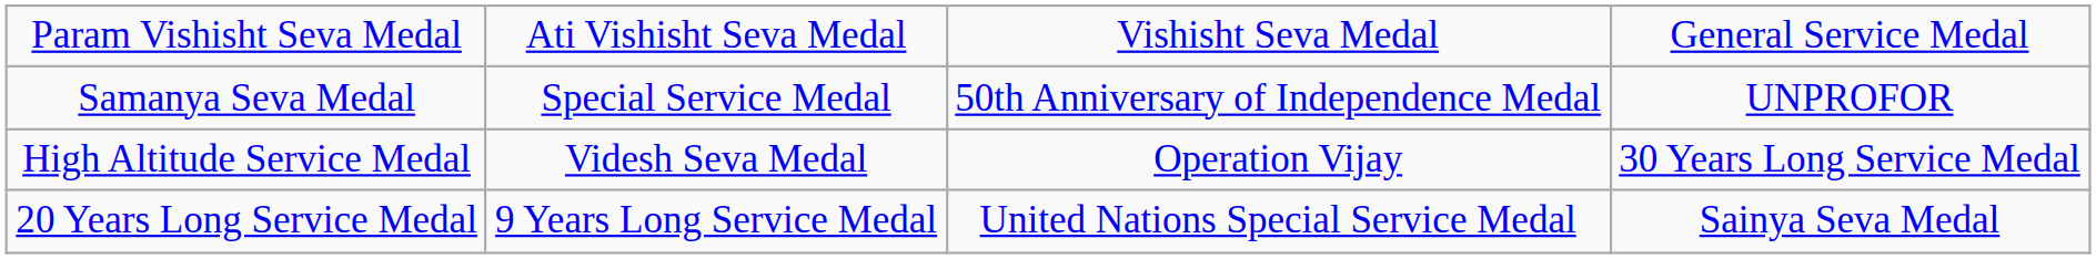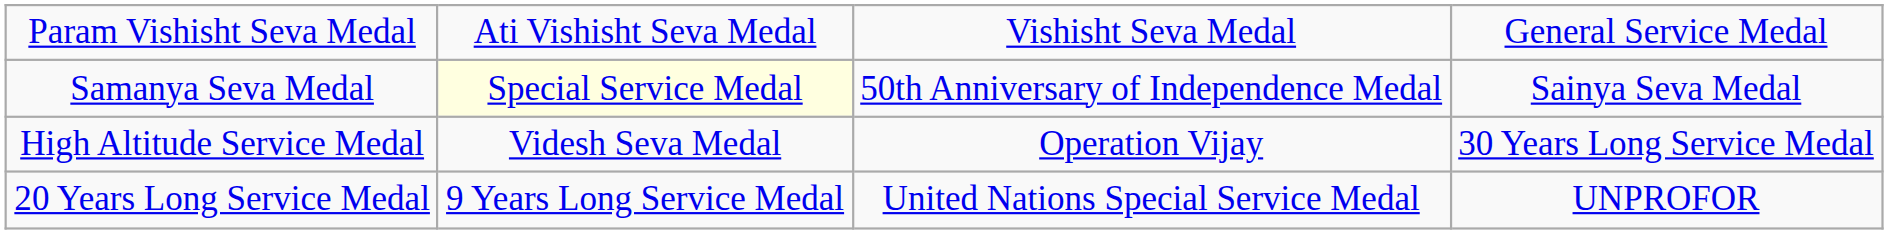Samanya Seva Medal | column 2: no background -> lightyellow background
Samanya Seva Medal | column 4: UNPROFOR -> Sainya Seva Medal
20 Years Long Service Medal | column 4: Sainya Seva Medal -> UNPROFOR
